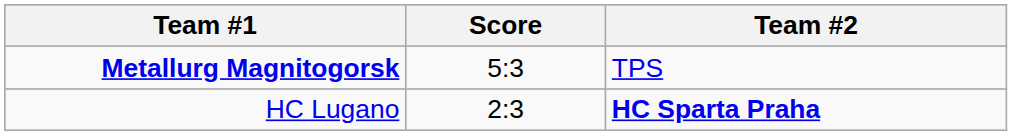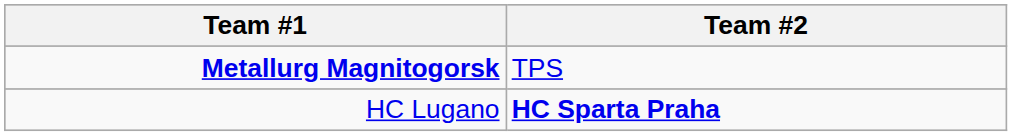- column: Score | 5:3 | 2:3
